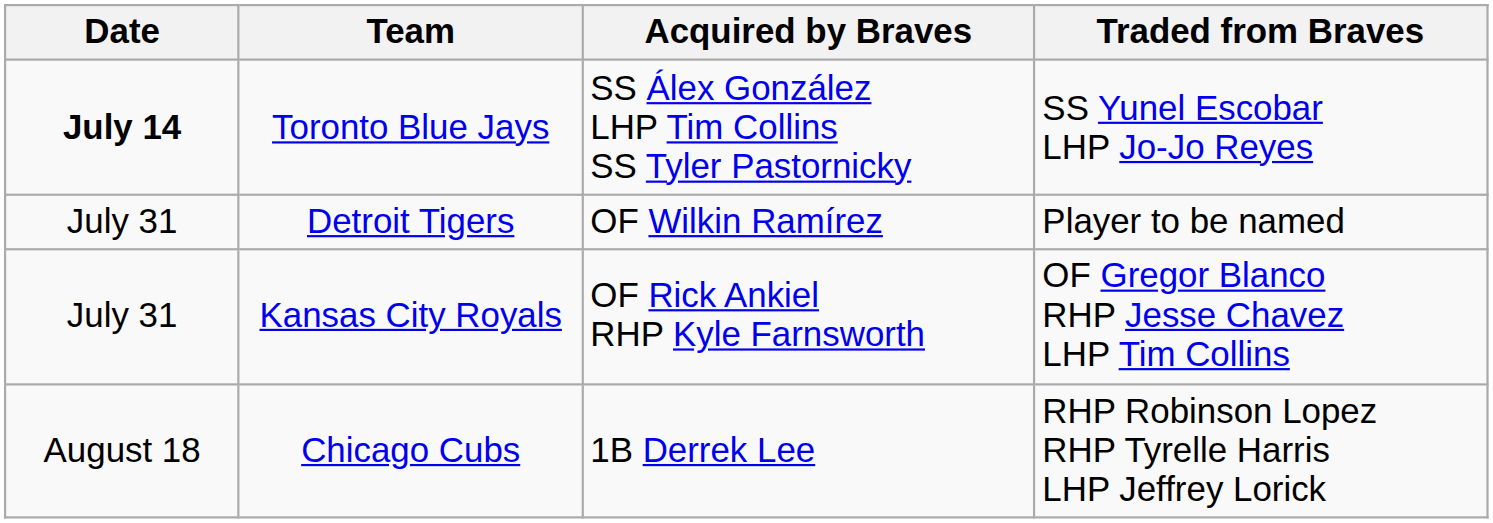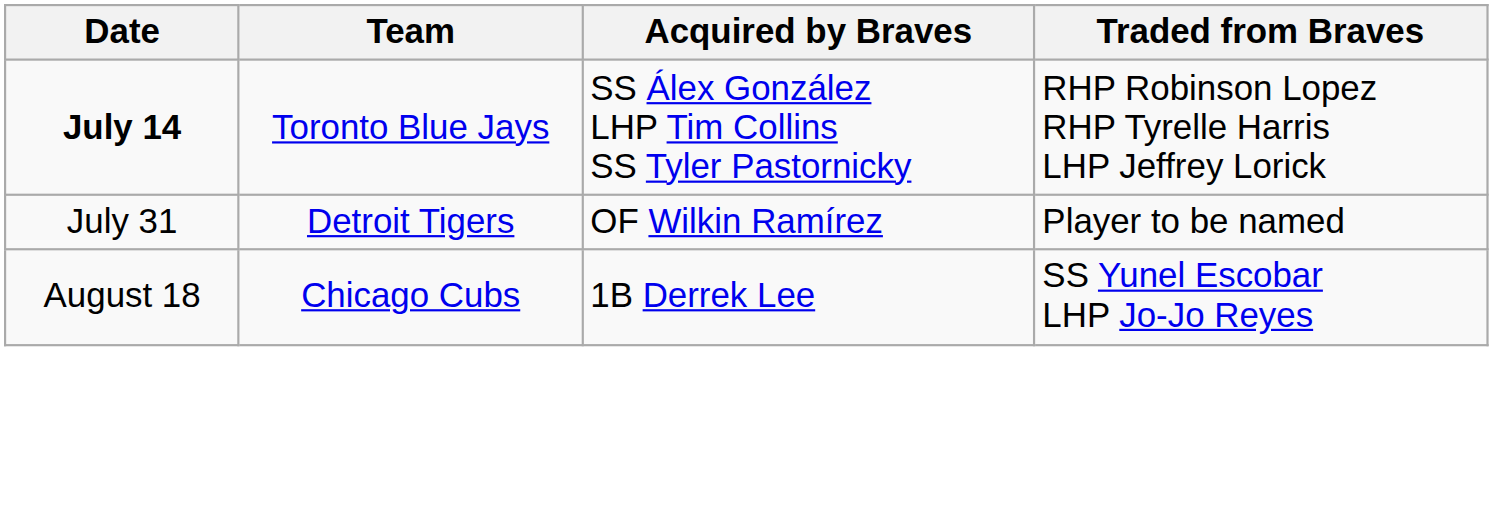Toronto Blue Jays | Traded from Braves: SS Yunel Escobar LHP Jo-Jo Reyes -> RHP Robinson Lopez RHP Tyrelle Harris LHP Jeffrey Lorick
- row: July 31 | Kansas City Royals | OF Rick Ankiel RHP Kyle Farnsworth | OF Gregor Blanco RHP Jesse Chavez LHP Tim Collins
Chicago Cubs | Traded from Braves: RHP Robinson Lopez RHP Tyrelle Harris LHP Jeffrey Lorick -> SS Yunel Escobar LHP Jo-Jo Reyes
